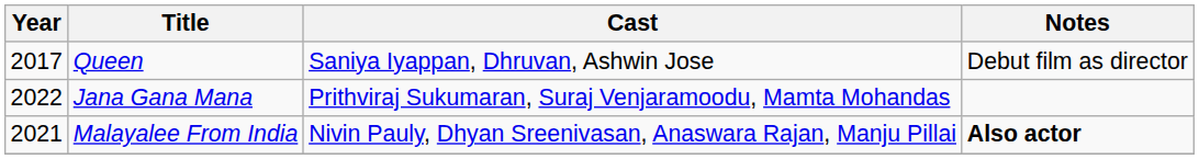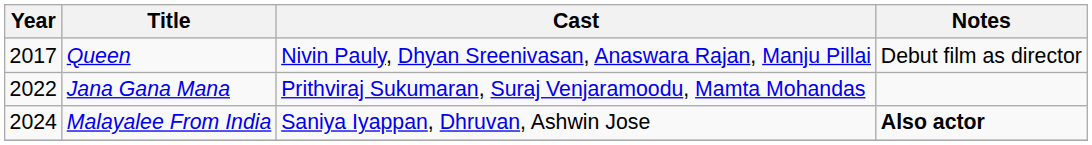Queen | Cast: Saniya Iyappan, Dhruvan, Ashwin Jose -> Nivin Pauly, Dhyan Sreenivasan, Anaswara Rajan, Manju Pillai
Malayalee From India | Year: 2021 -> 2024
Malayalee From India | Cast: Nivin Pauly, Dhyan Sreenivasan, Anaswara Rajan, Manju Pillai -> Saniya Iyappan, Dhruvan, Ashwin Jose
